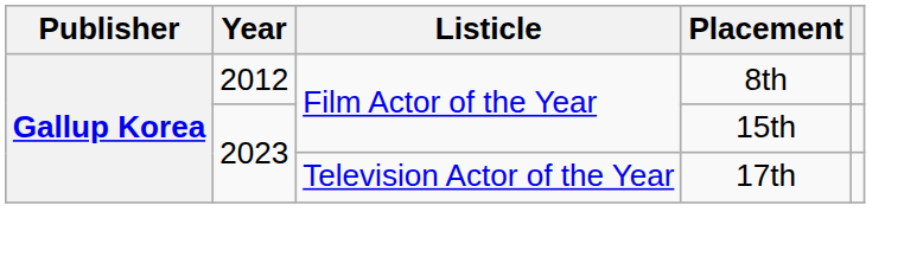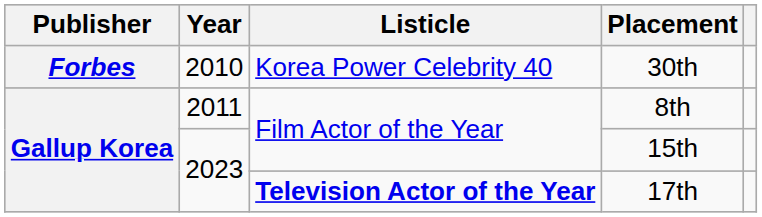+ row: Forbes | 2010 | Korea Power Celebrity 40 | 30th
8th | Year: 2012 -> 2011
17th | Listicle: normal -> bold
